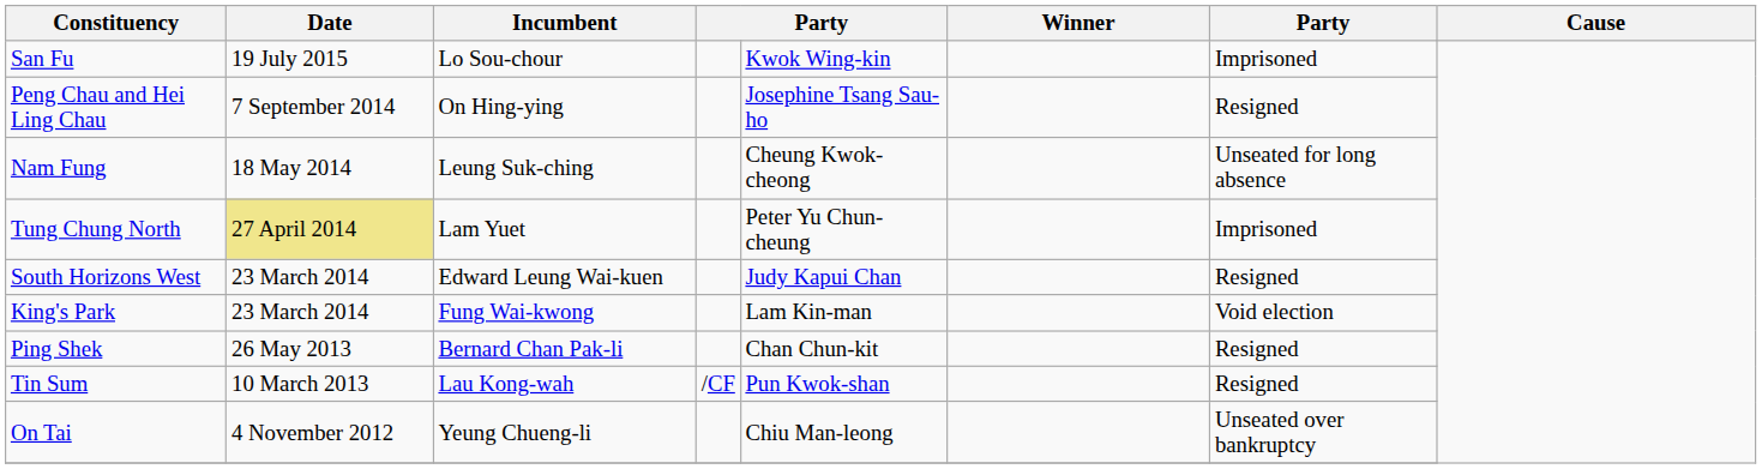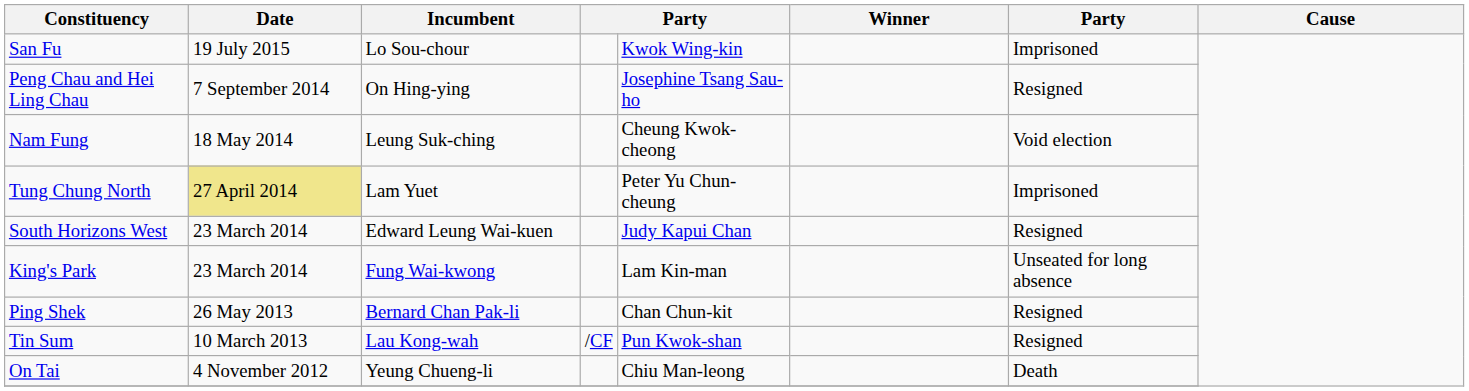Nam Fung | column 7: Unseated for long absence -> Void election
King's Park | column 7: Void election -> Unseated for long absence
On Tai | column 7: Unseated over bankruptcy -> Death
